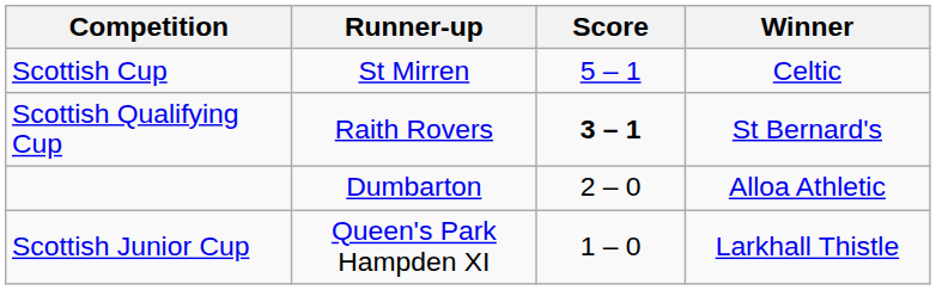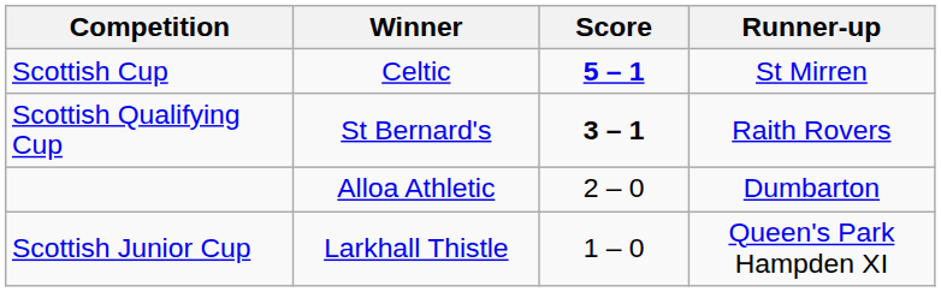columns swapped: Winner <-> Runner-up
Scottish Cup | Score: normal -> bold
